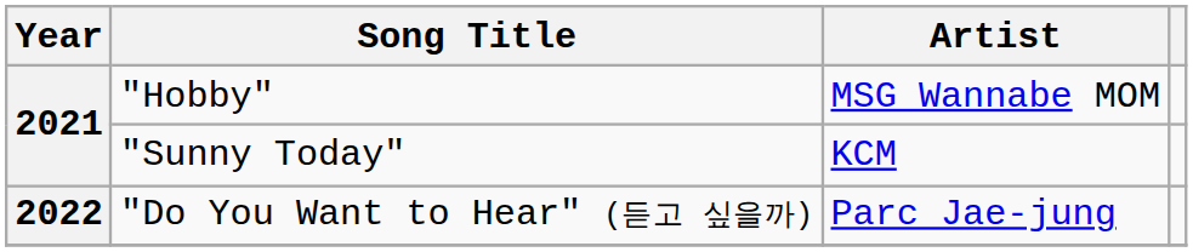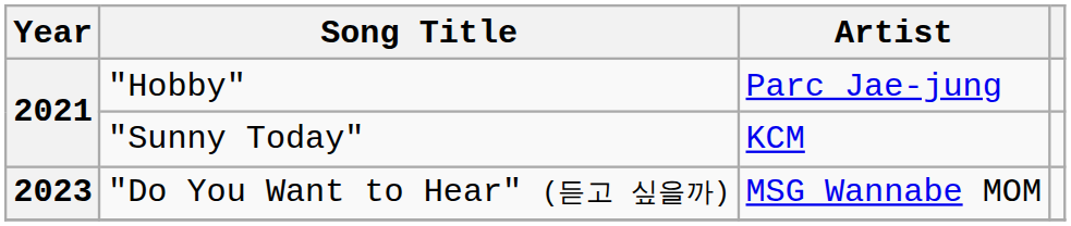"Hobby" | Artist: MSG Wannabe MOM -> Parc Jae-jung
"Do You Want to Hear" (듣고 싶을까) | Year: 2022 -> 2023
"Do You Want to Hear" (듣고 싶을까) | Artist: Parc Jae-jung -> MSG Wannabe MOM
